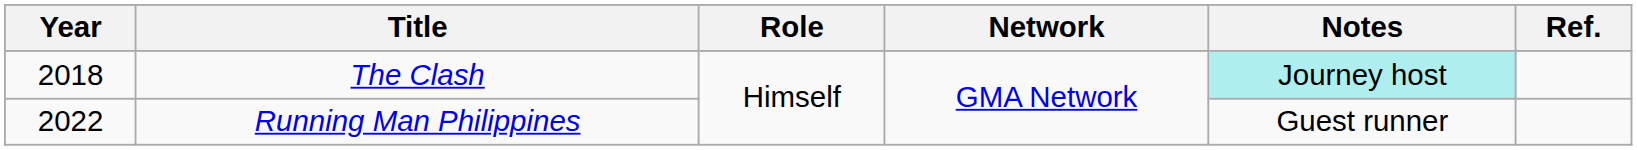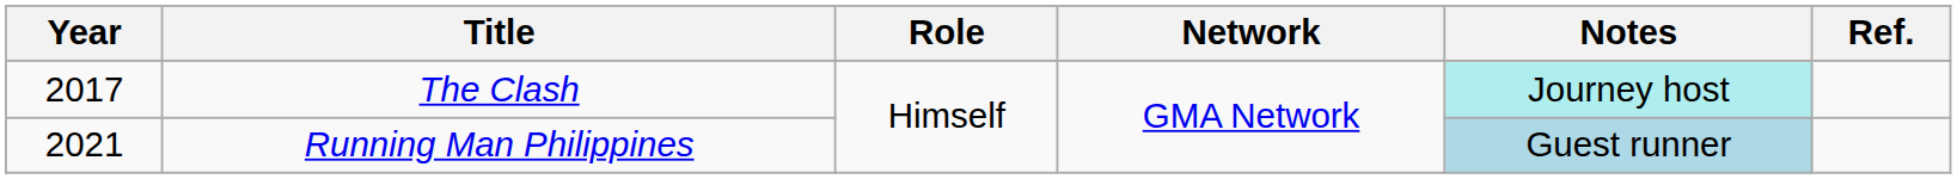The Clash | Year: 2018 -> 2017
Running Man Philippines | Year: 2022 -> 2021
Running Man Philippines | Notes: no background -> lightblue background
